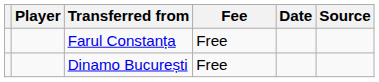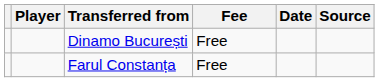rows swapped: Dinamo București <-> Farul Constanța
